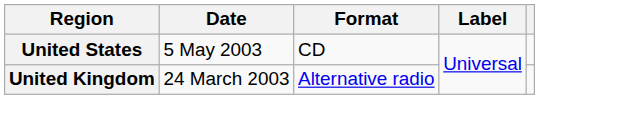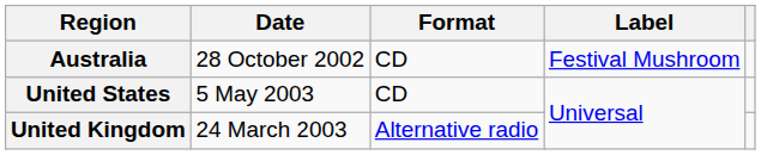+ row: Australia | 28 October 2002 | CD | Festival Mushroom
